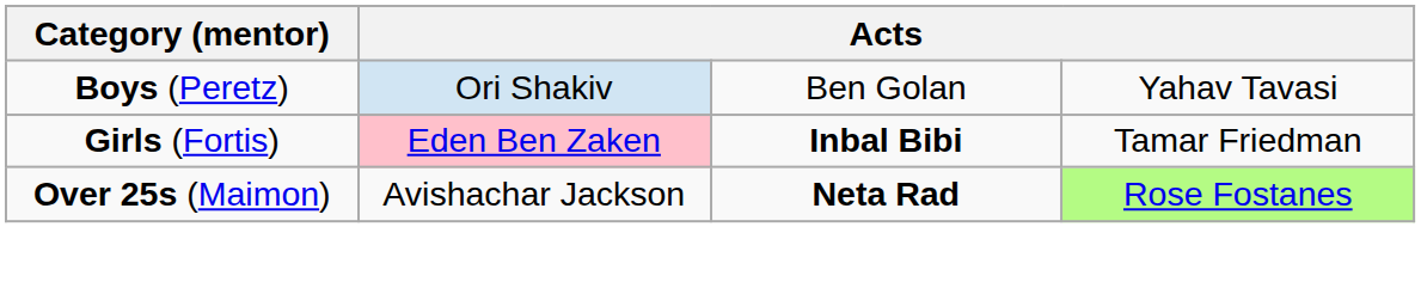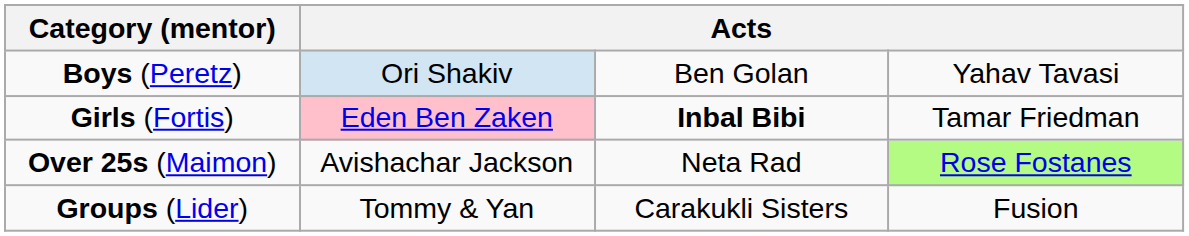Over 25s (Maimon) | column 3: bold -> normal
+ row: Groups (Lider) | Tommy & Yan | Carakukli Sisters | Fusion
